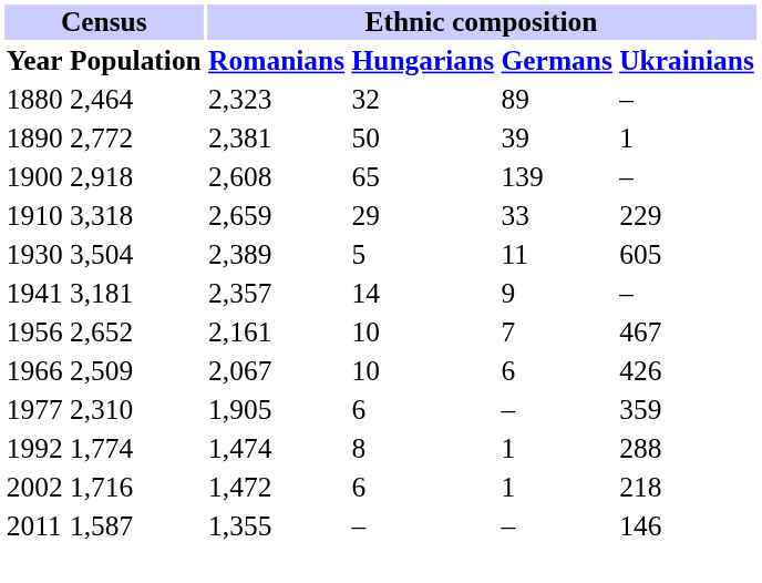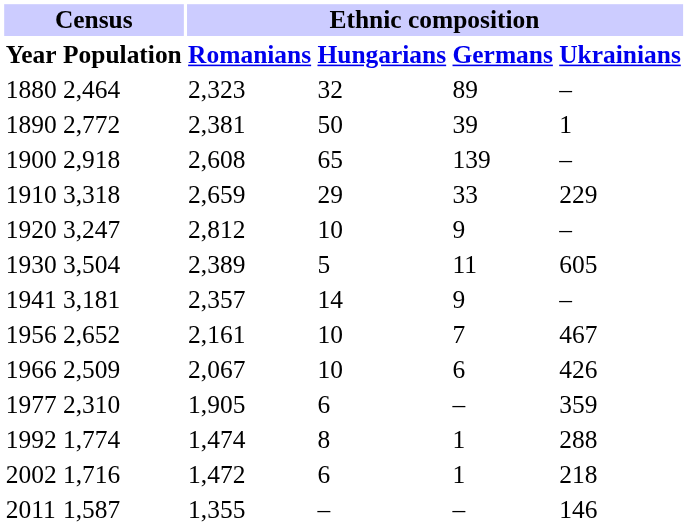+ row: 1920 | 3,247 | 2,812 | 10 | 9 | –
